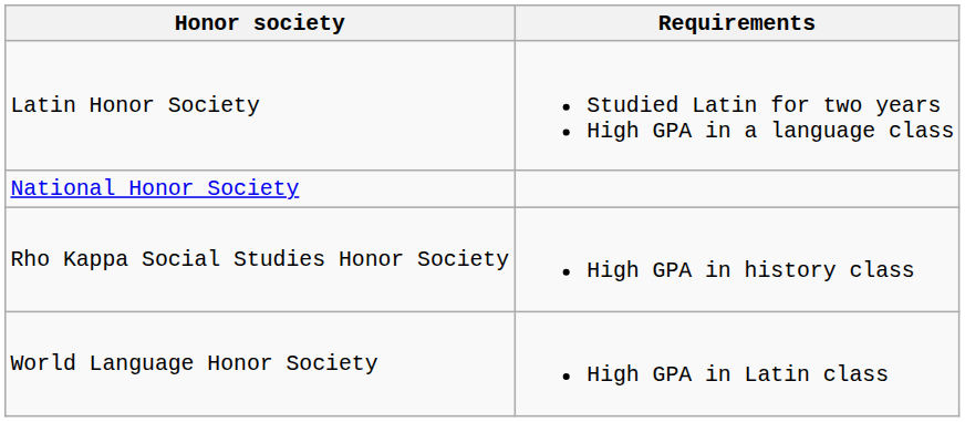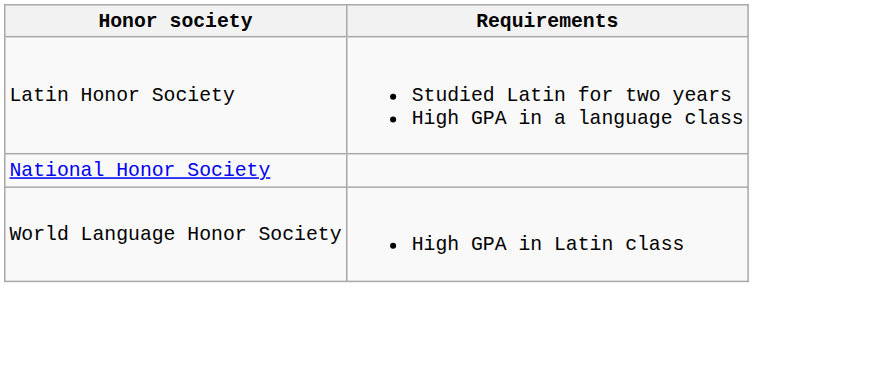- row: Rho Kappa Social Studies Honor Society | High GPA in history class
